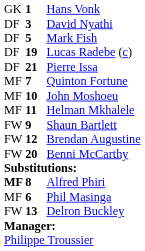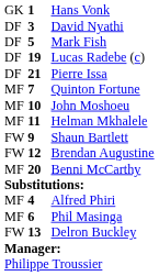Benni McCarthy | column 1: FW -> MF
Alfred Phiri | column 1: bold -> normal
Alfred Phiri | column 2: 8 -> 4
